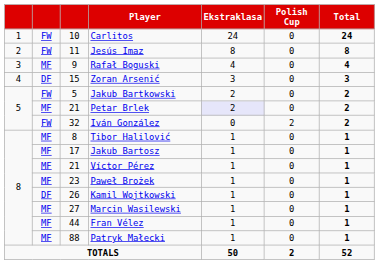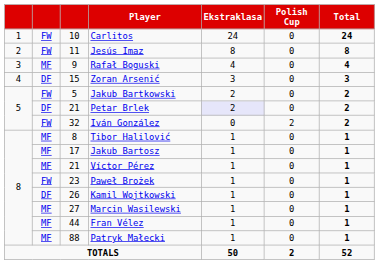Petar Brlek | column 2: MF -> DF
Paweł Brożek | column 2: MF -> FW
